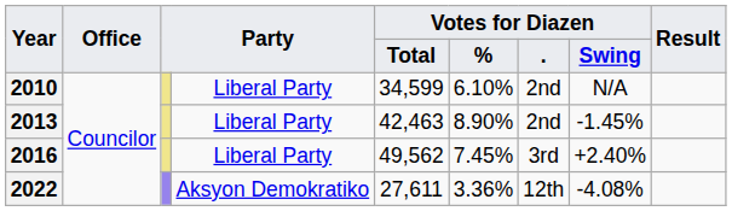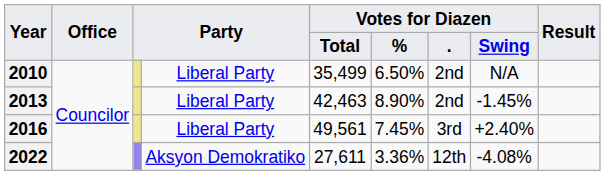2010 | Votes for Diazen / Total: 34,599 -> 35,499
2010 | Votes for Diazen / %: 6.10% -> 6.50%
2016 | Votes for Diazen / Total: 49,562 -> 49,561
